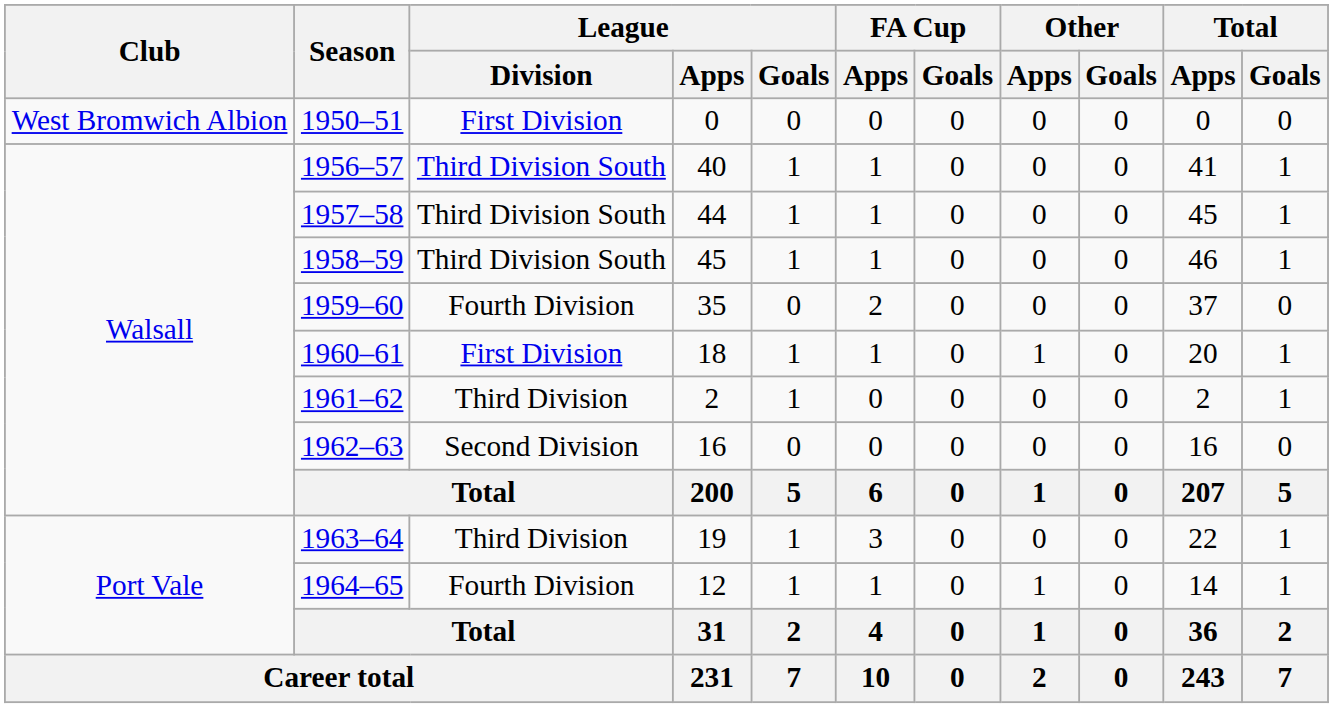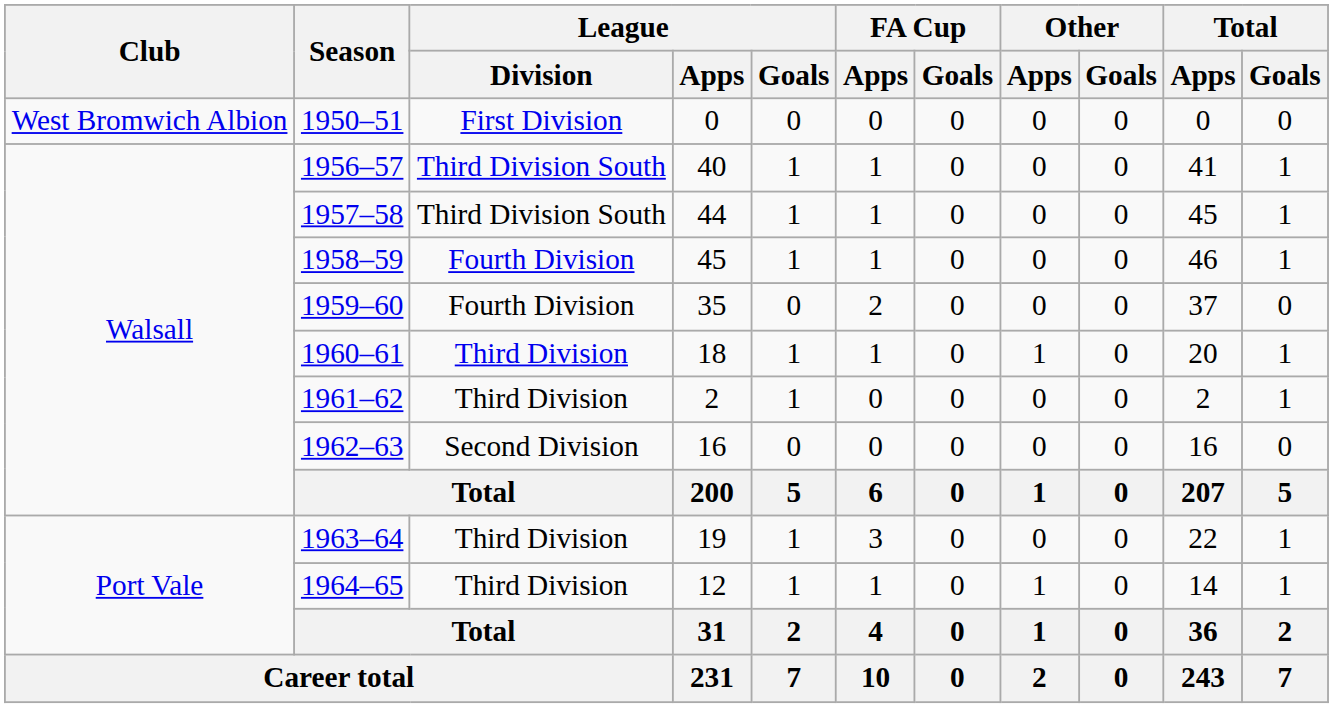1958–59 | League / Division: Third Division South -> Fourth Division
1960–61 | League / Division: First Division -> Third Division
1964–65 | League / Division: Fourth Division -> Third Division
